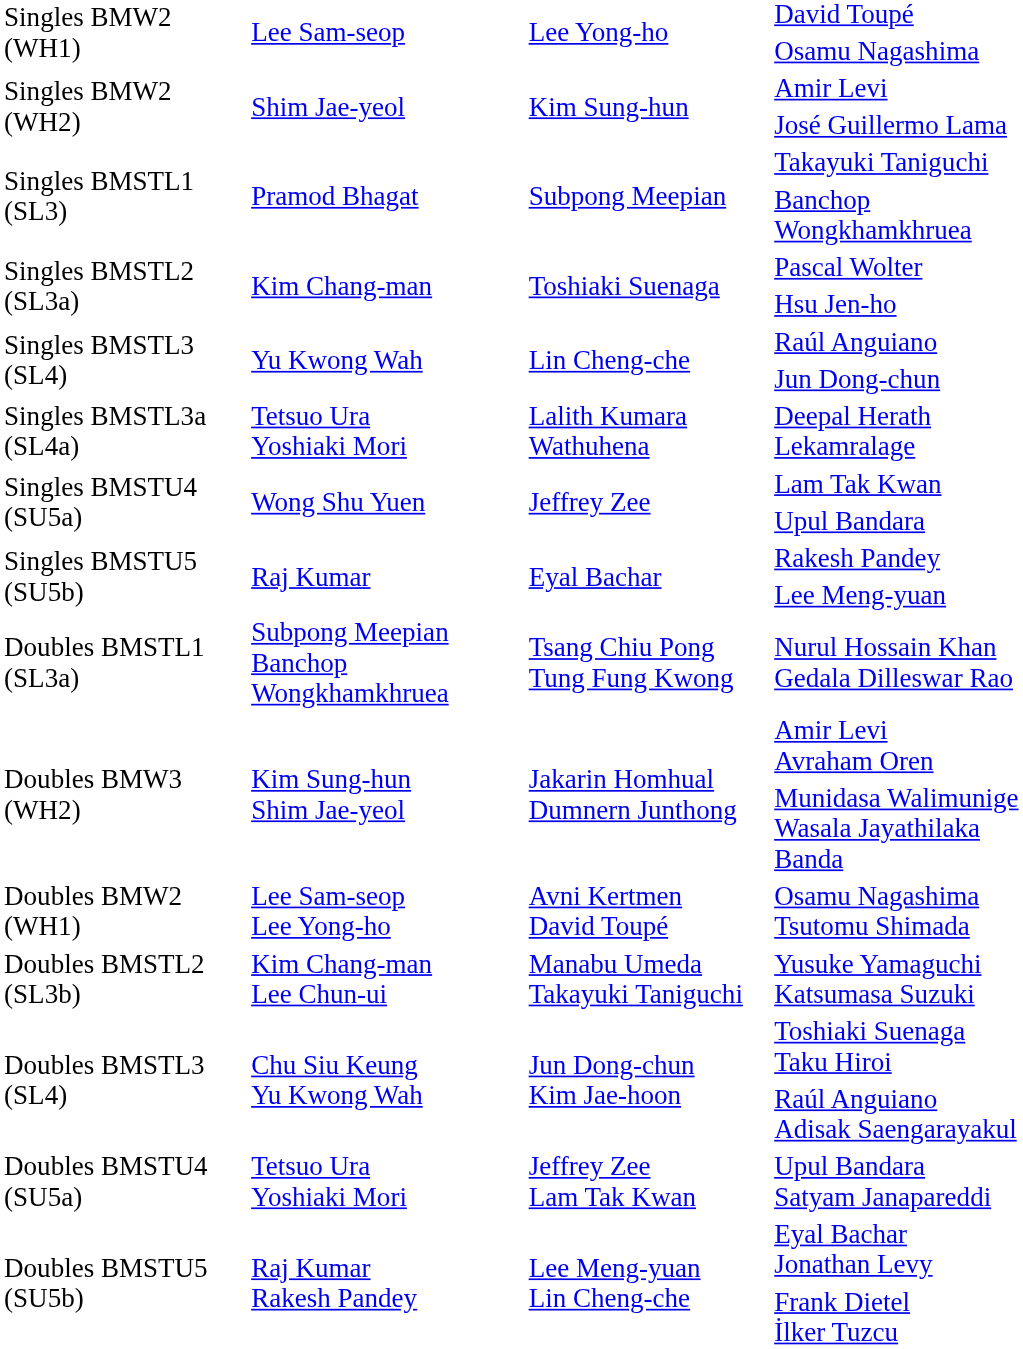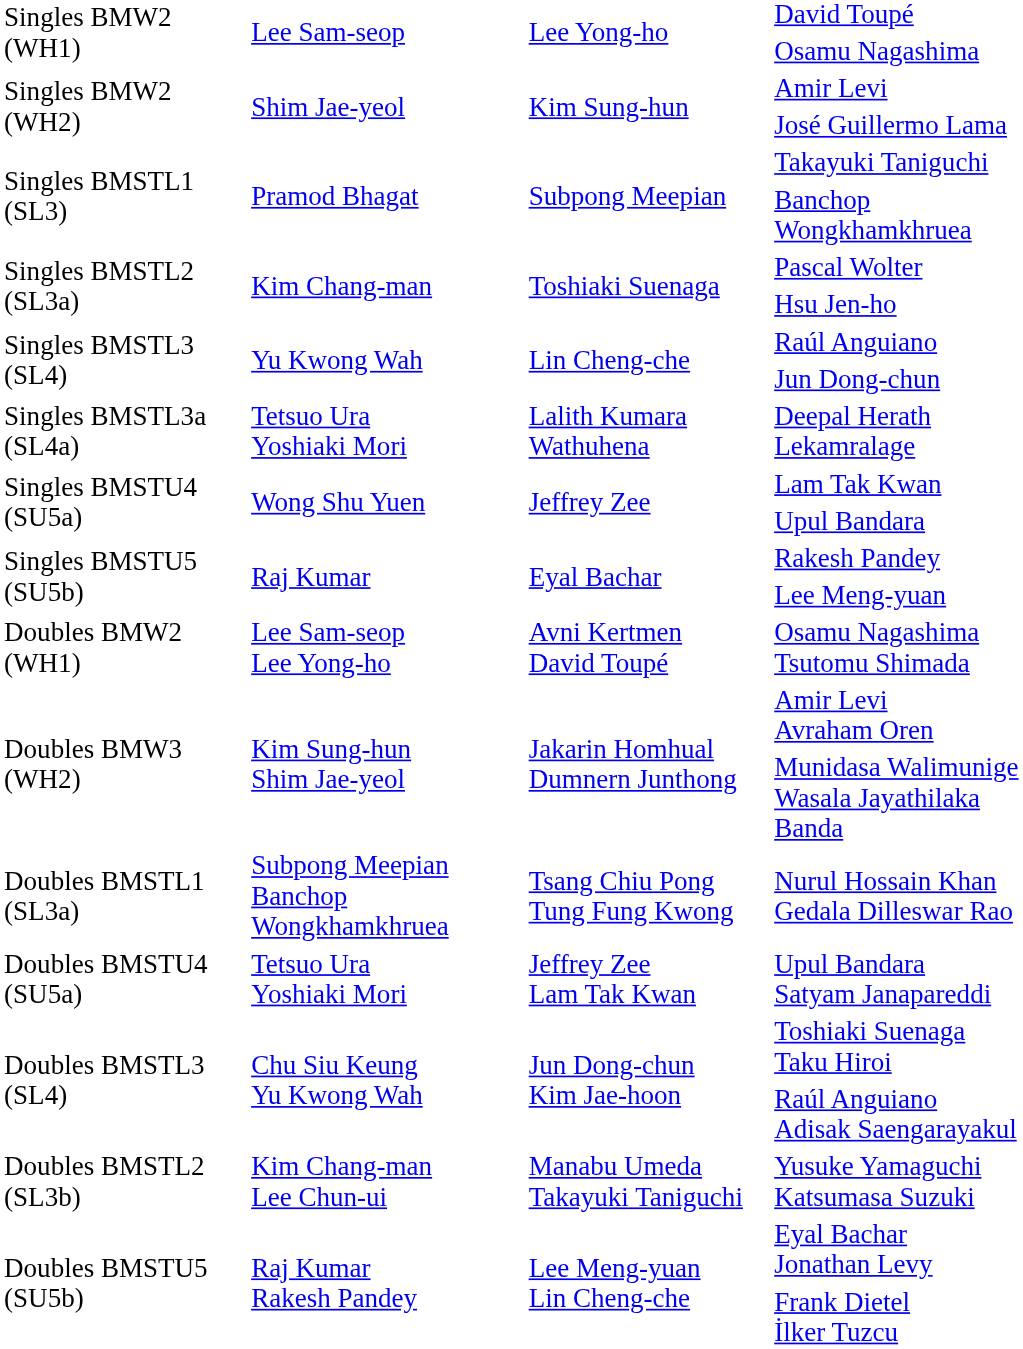rows swapped: Osamu Nagashima Tsutomu Shimada <-> Nurul Hossain Khan Gedala Dilleswar Rao
rows swapped: Yusuke Yamaguchi Katsumasa Suzuki <-> Upul Bandara Satyam Janapareddi
